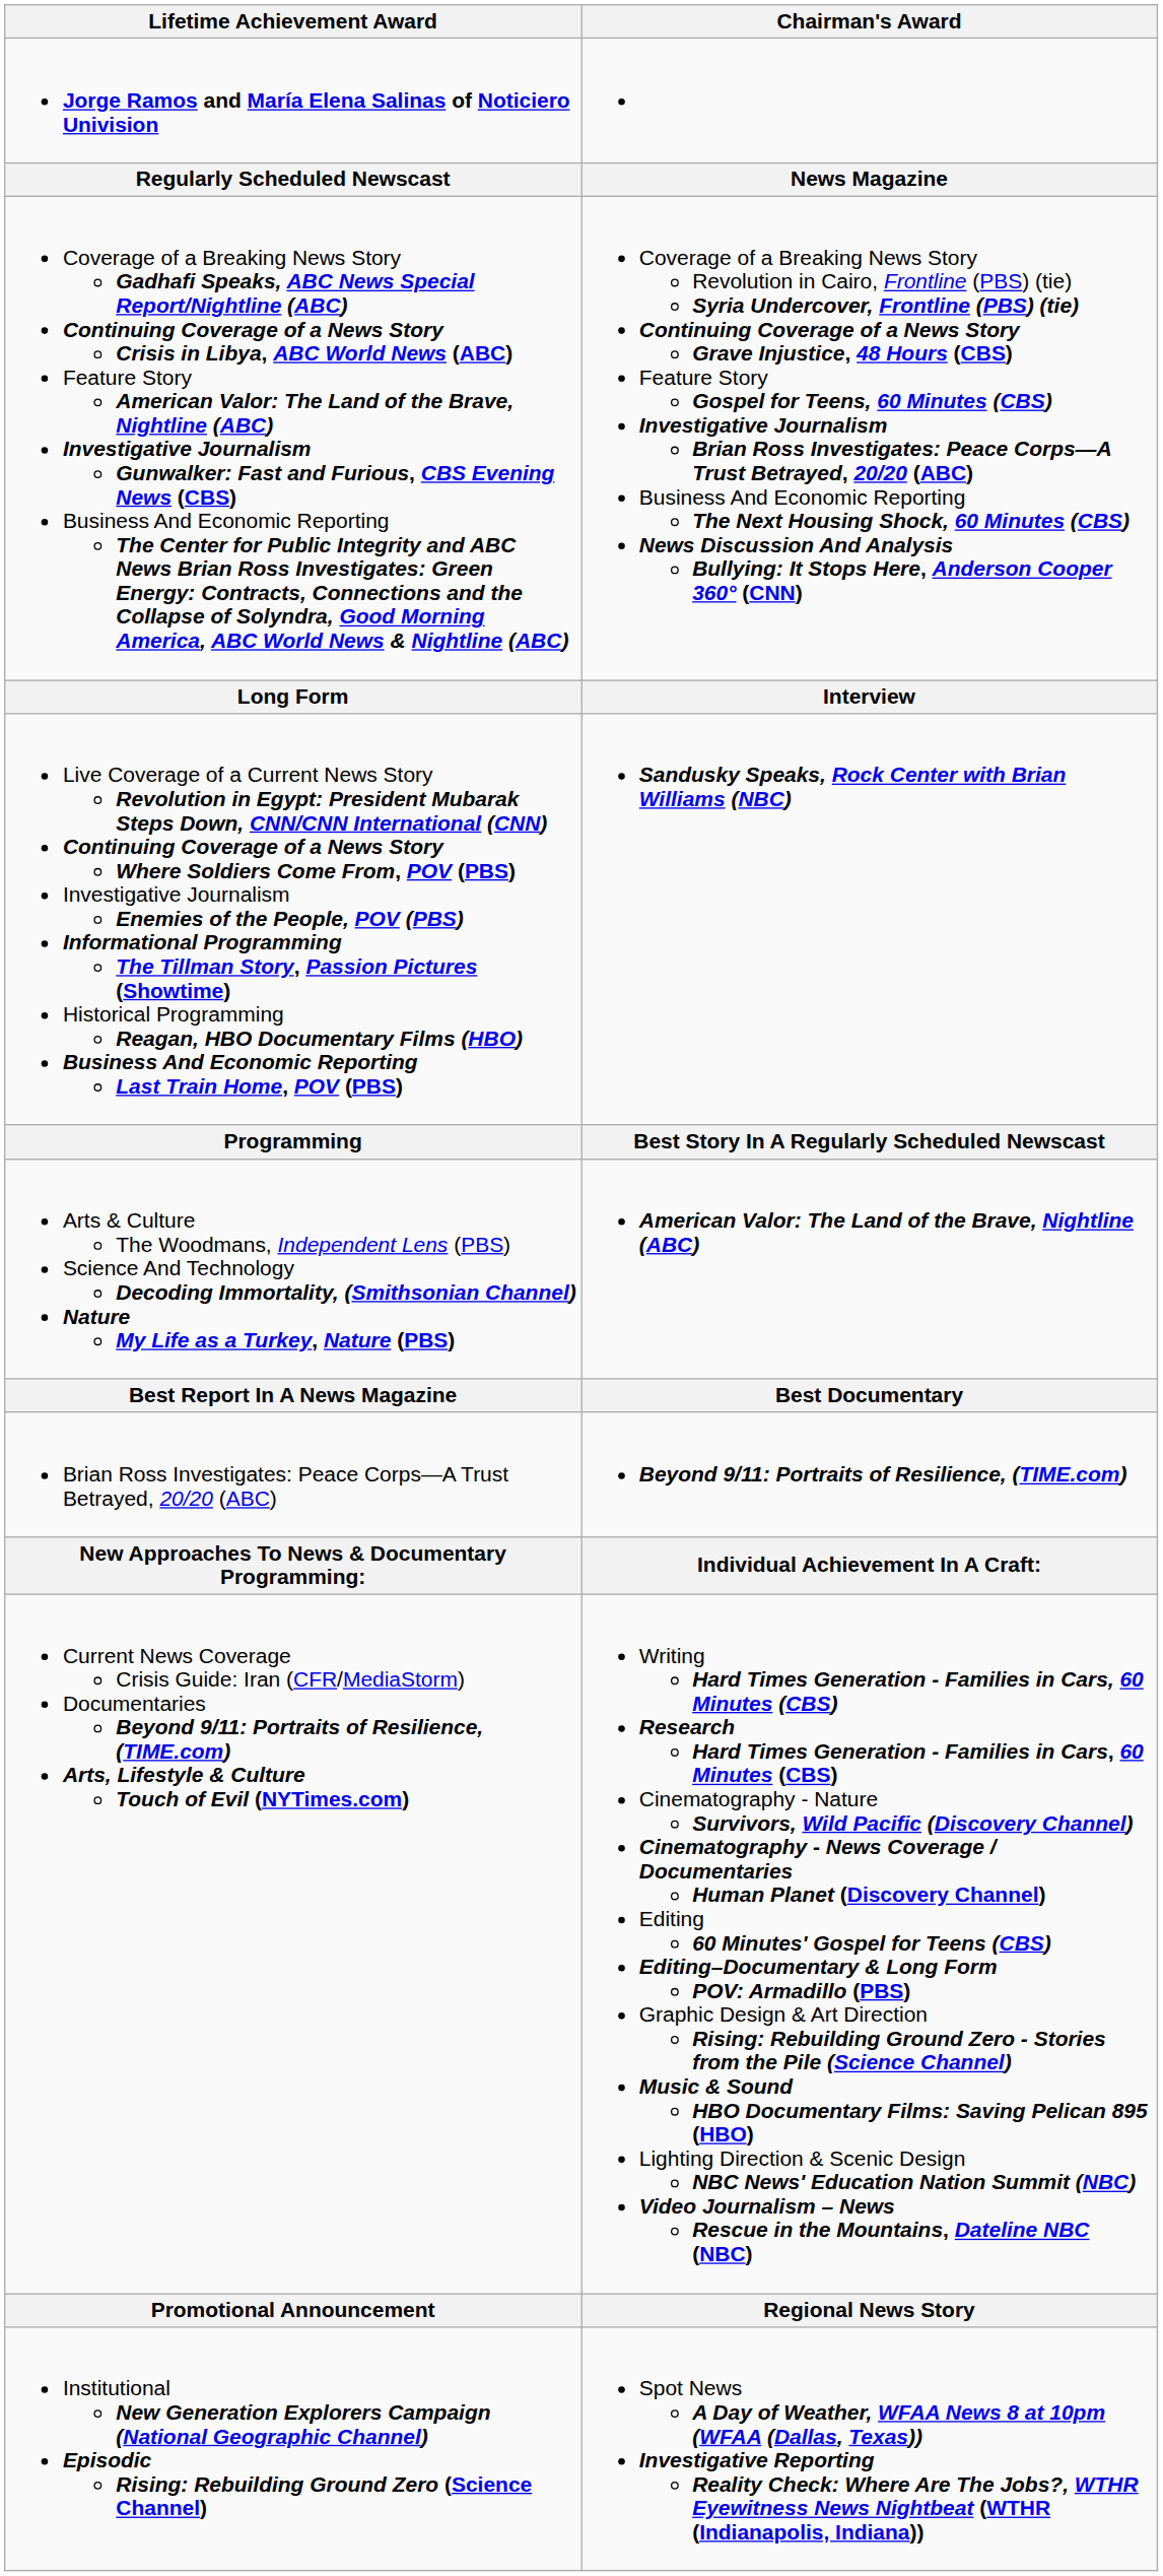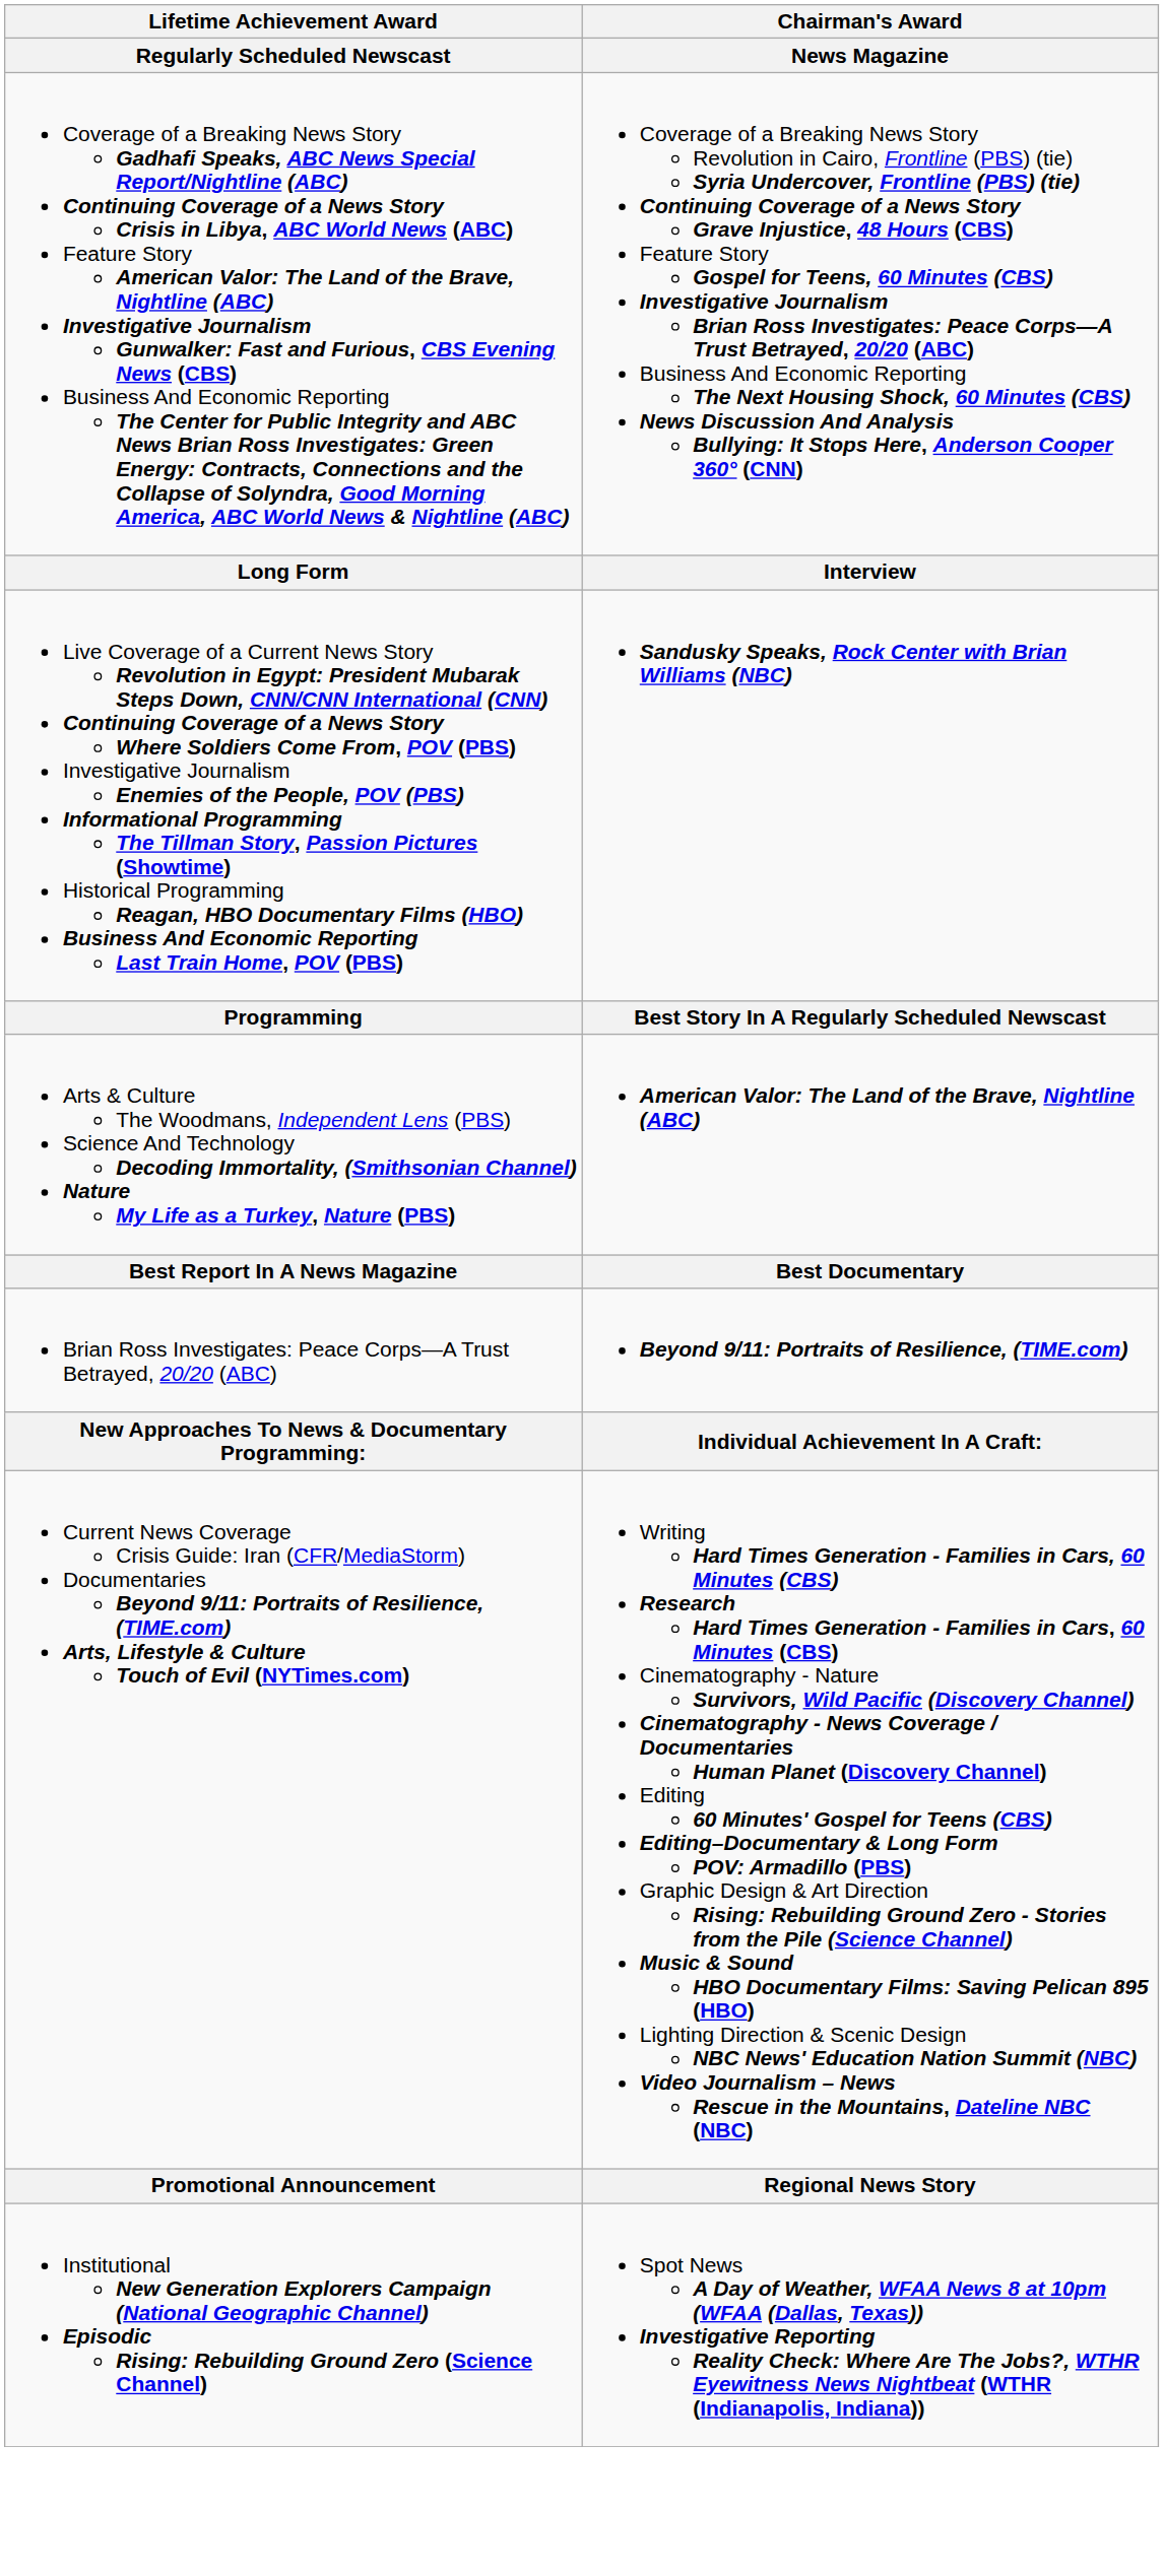- row: Jorge Ramos and María Elena Salinas of Noticiero Univision
